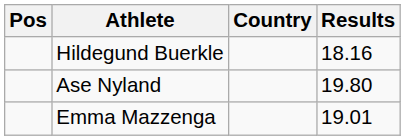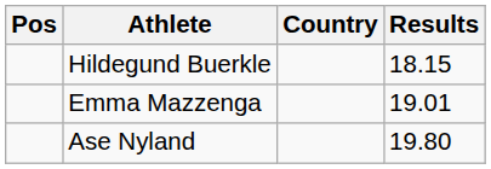Hildegund Buerkle | Results: 18.16 -> 18.15
rows swapped: Emma Mazzenga <-> Ase Nyland
